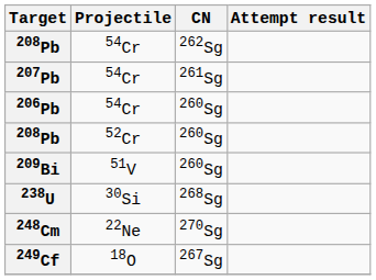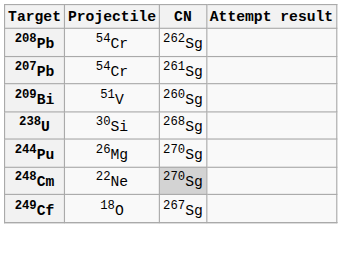- row: 206Pb | 54Cr | 260Sg
- row: 208Pb | 52Cr | 260Sg
+ row: 244Pu | 26Mg | 270Sg
248Cm | CN: no background -> lightgrey background
